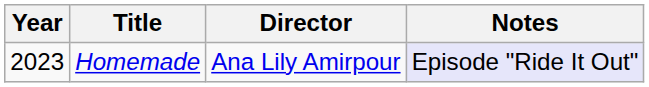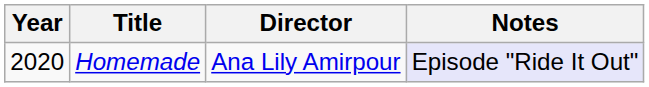Homemade | Year: 2023 -> 2020
